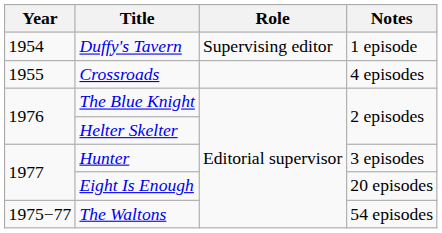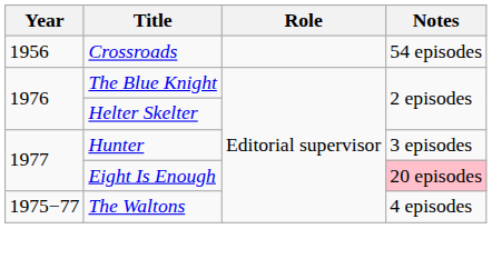- row: 1954 | Duffy's Tavern | Supervising editor | 1 episode
Crossroads | Year: 1955 -> 1956
Crossroads | Notes: 4 episodes -> 54 episodes
Eight Is Enough | Notes: no background -> pink background
The Waltons | Notes: 54 episodes -> 4 episodes
